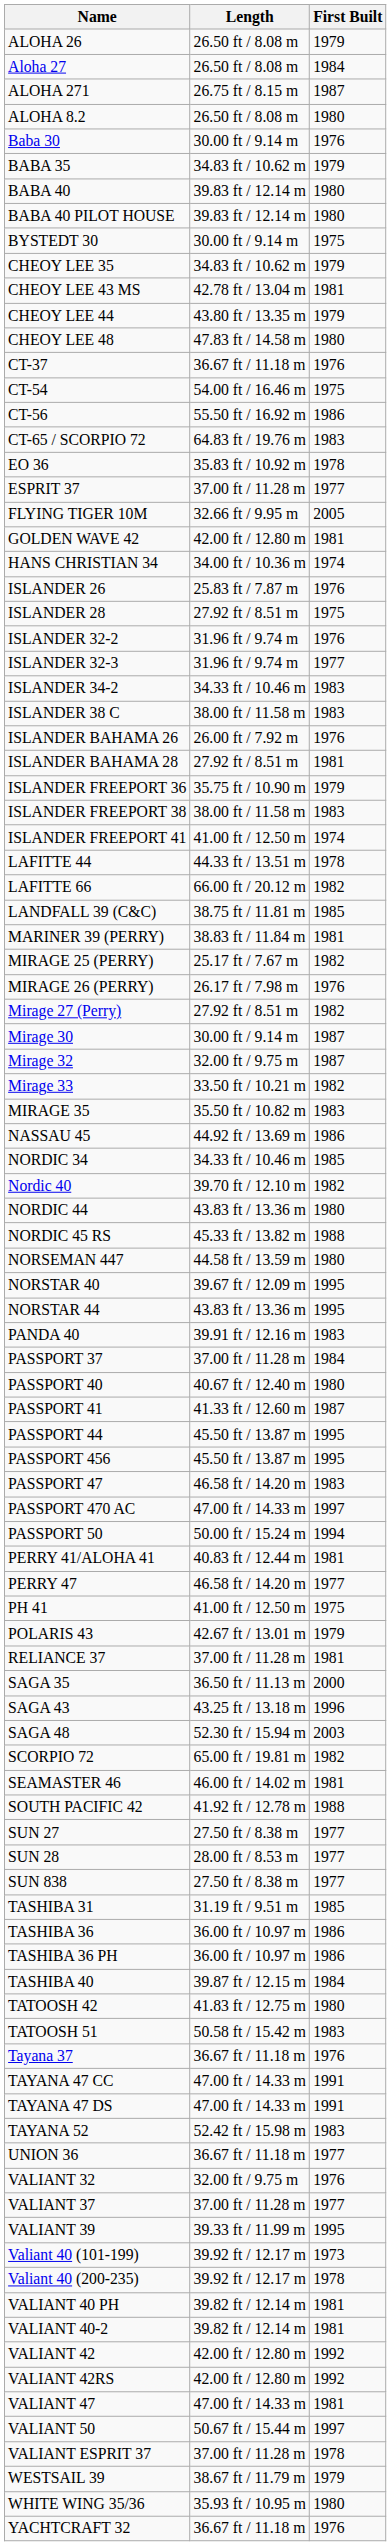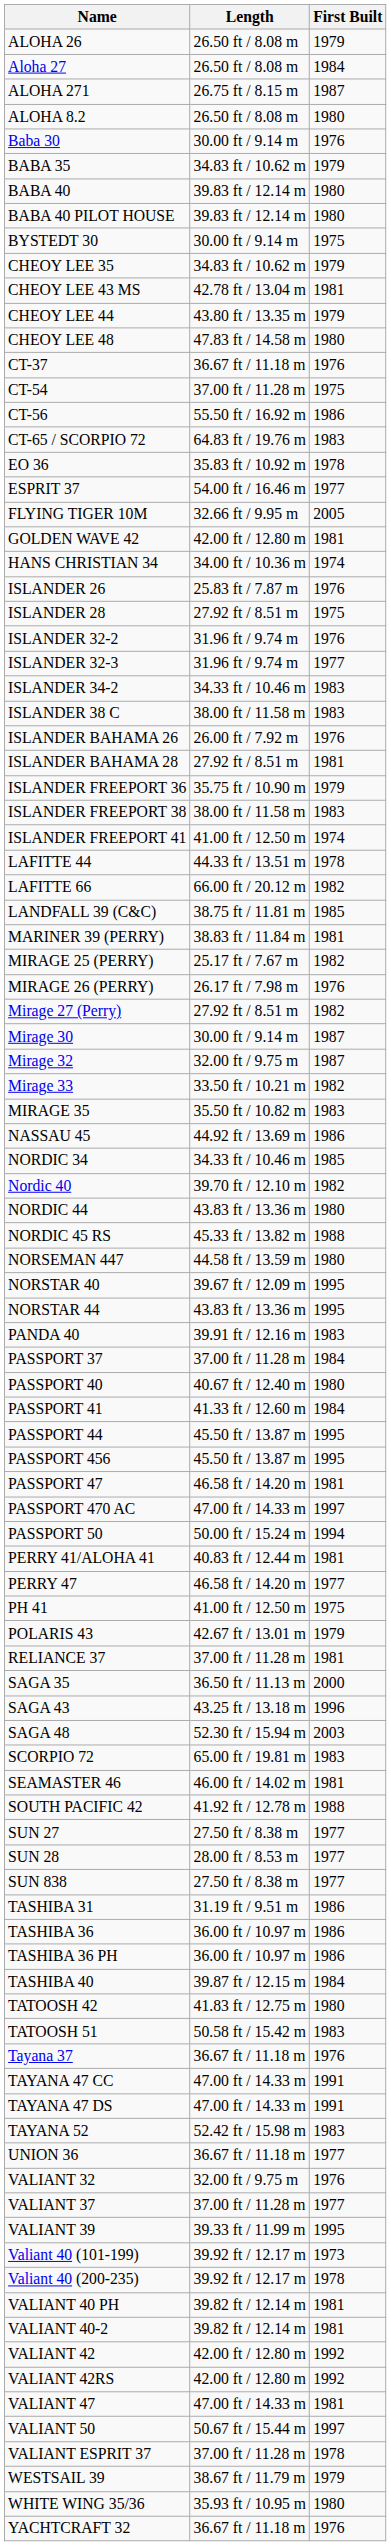CT-54 | Length: 54.00 ft / 16.46 m -> 37.00 ft / 11.28 m
ESPRIT 37 | Length: 37.00 ft / 11.28 m -> 54.00 ft / 16.46 m
PASSPORT 41 | First Built: 1987 -> 1984
PASSPORT 47 | First Built: 1983 -> 1981
SCORPIO 72 | First Built: 1982 -> 1983
TASHIBA 31 | First Built: 1985 -> 1986
